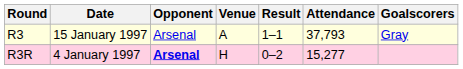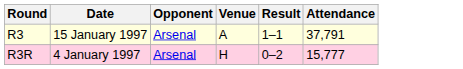- column: Goalscorers | Gray
R3 | Attendance: 37,793 -> 37,791
R3R | Opponent: bold -> normal
R3R | Attendance: 15,277 -> 15,777
